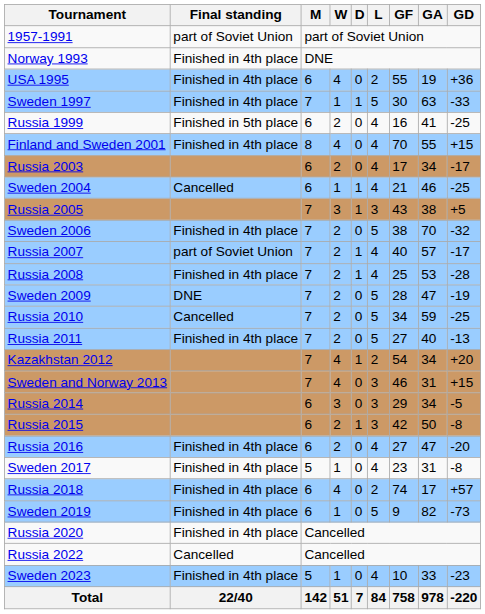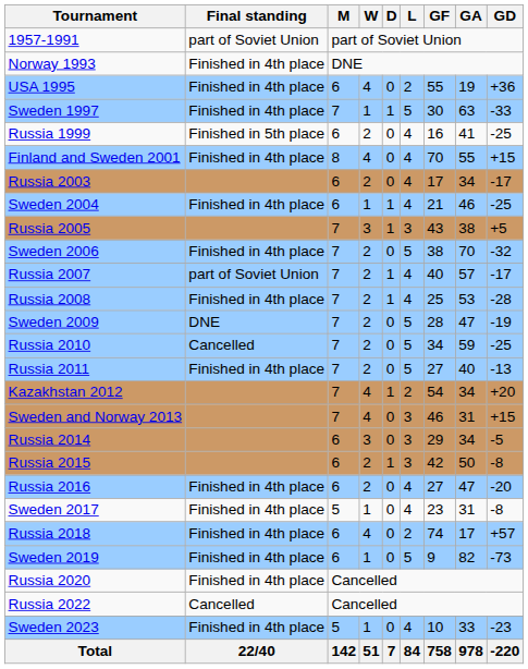Sweden 2004 | Final standing: Cancelled -> Finished in 4th place
